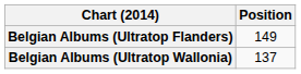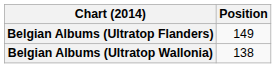Belgian Albums (Ultratop Wallonia) | Position: 137 -> 138
